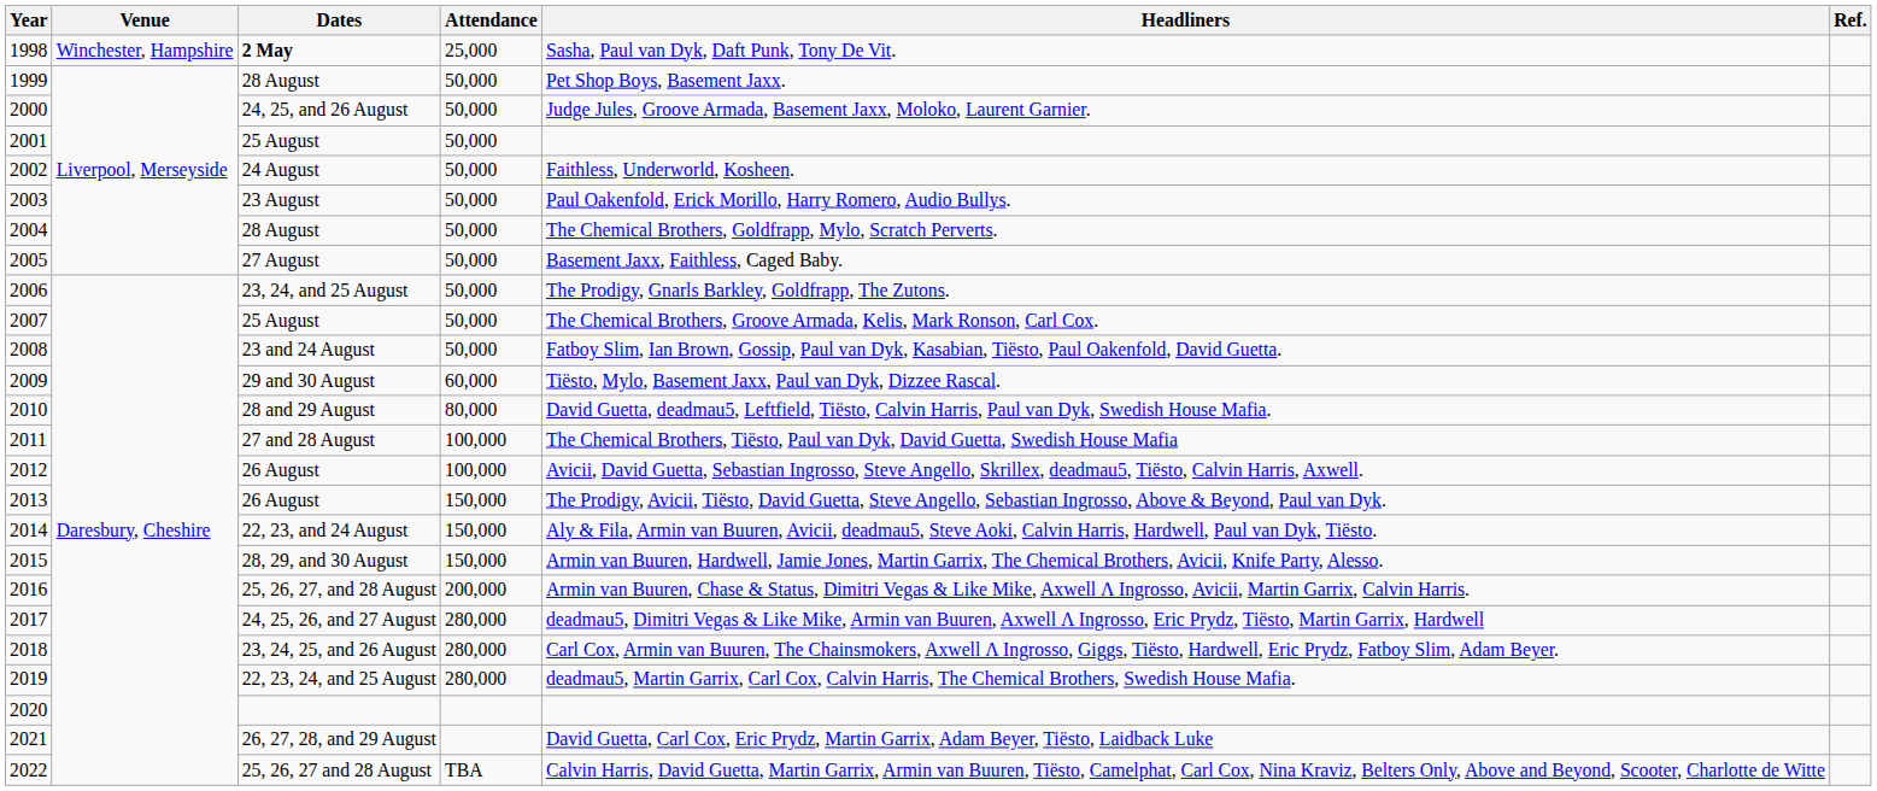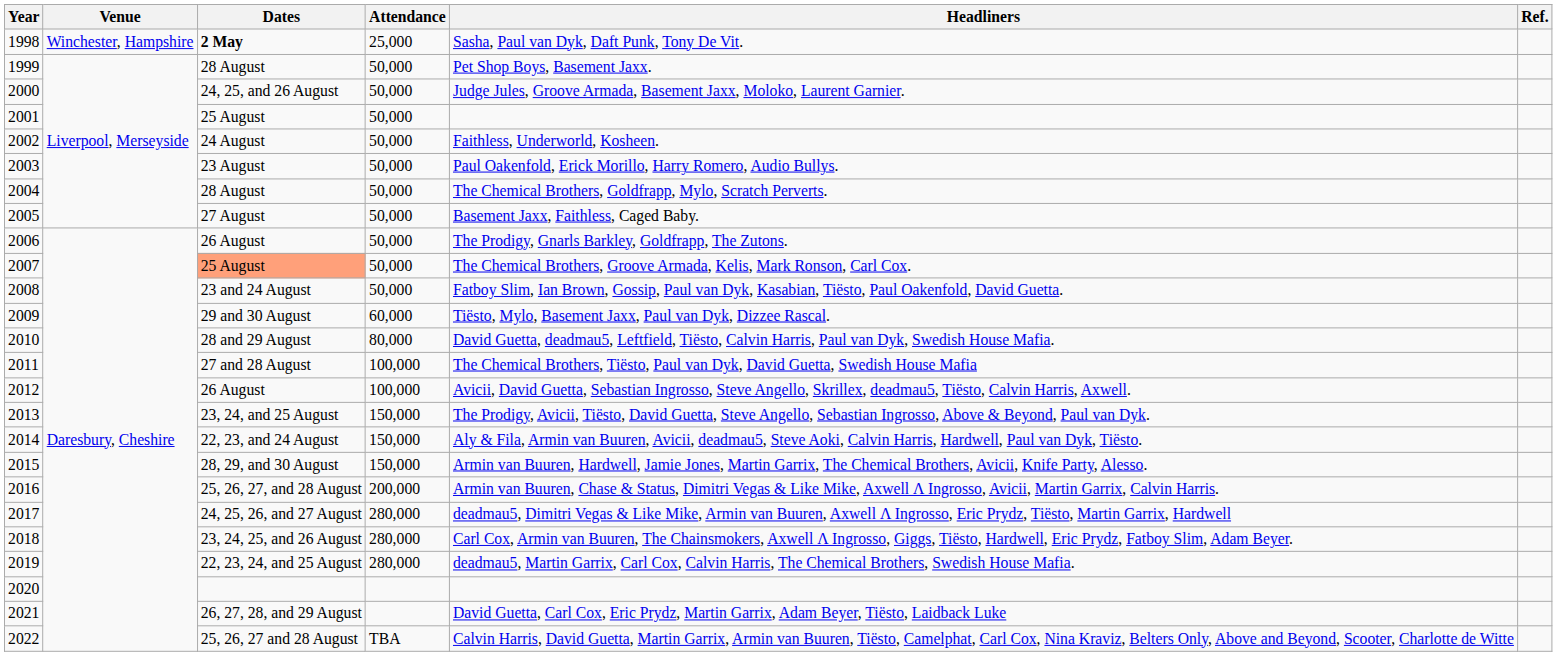2006 | Dates: 23, 24, and 25 August -> 26 August
2007 | Dates: no background -> lightsalmon background
2013 | Dates: 26 August -> 23, 24, and 25 August
